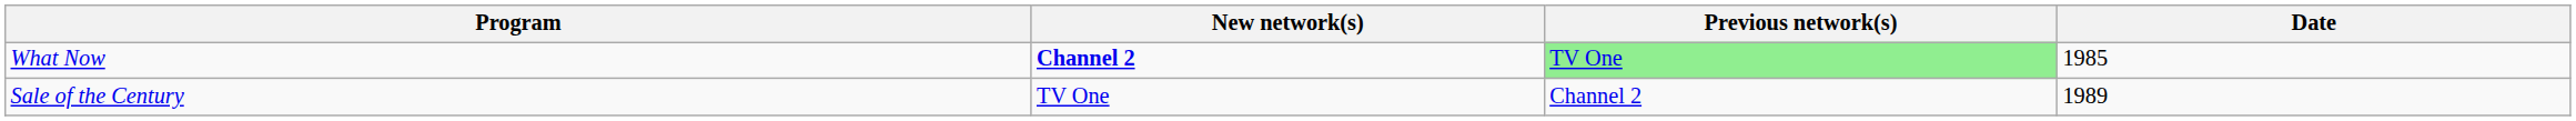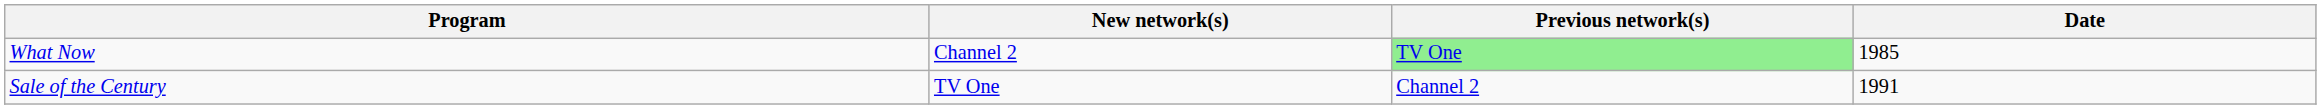What Now | New network(s): bold -> normal
Sale of the Century | Date: 1989 -> 1991
